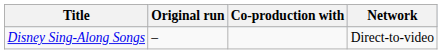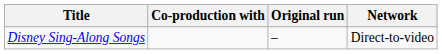columns swapped: Original run <-> Co-production with
